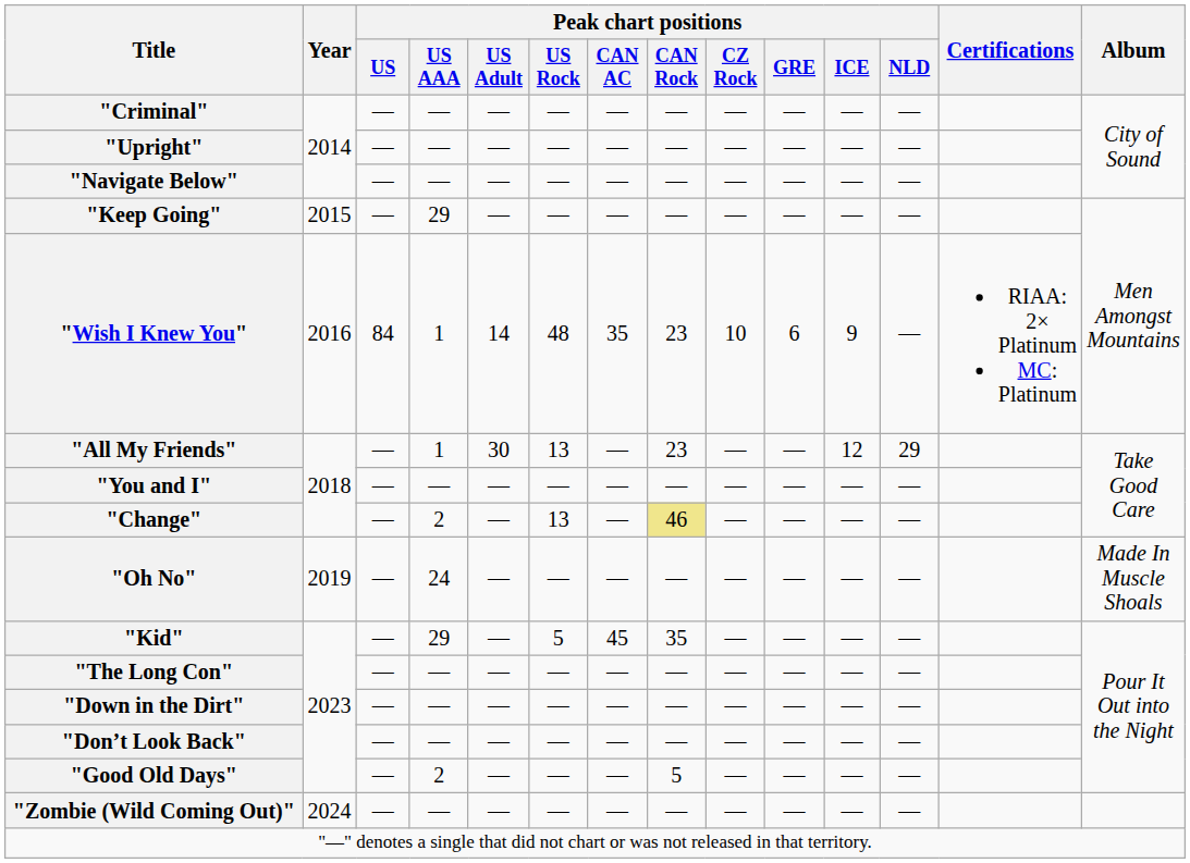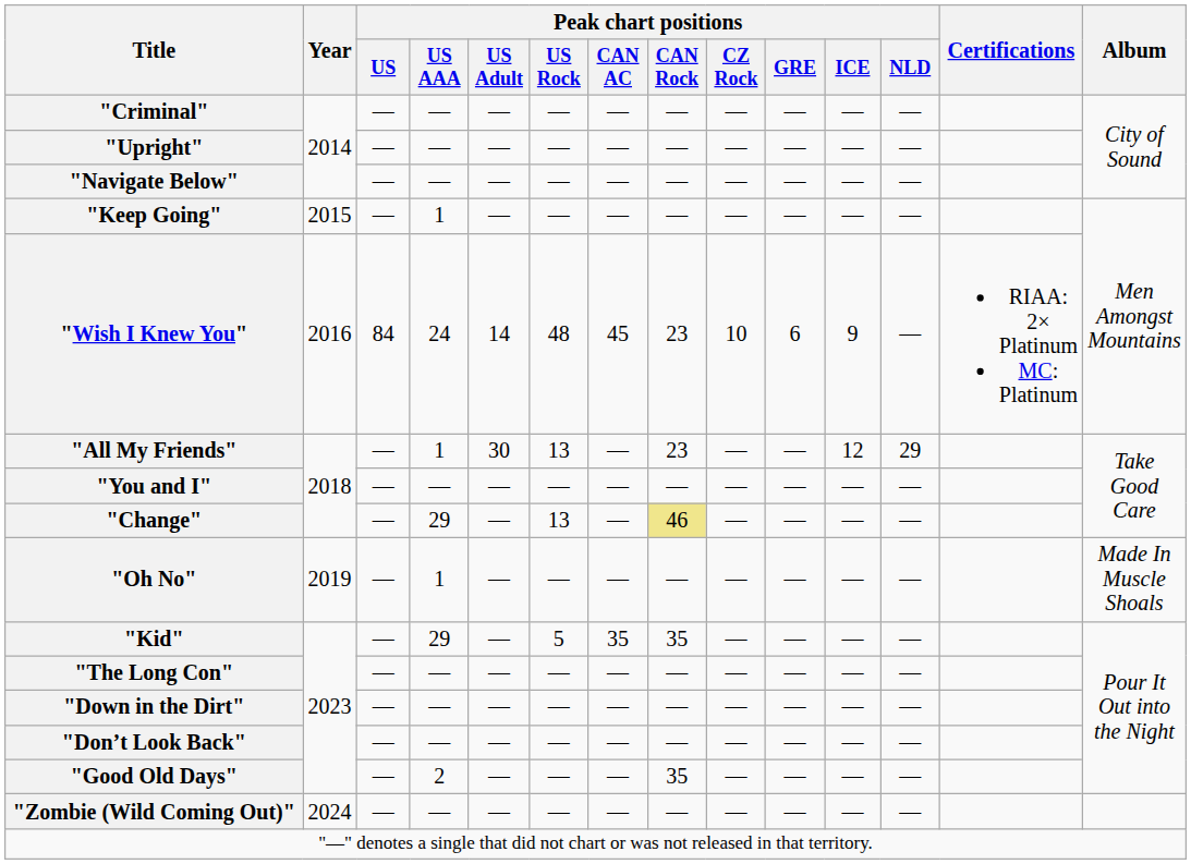"Keep Going" | Peak chart positions / US AAA: 29 -> 1
"Wish I Knew You" | Peak chart positions / US AAA: 1 -> 24
"Wish I Knew You" | Peak chart positions / CAN AC: 35 -> 45
"Change" | Peak chart positions / US AAA: 2 -> 29
"Oh No" | Peak chart positions / US AAA: 24 -> 1
"Kid" | Peak chart positions / CAN AC: 45 -> 35
"Good Old Days" | Peak chart positions / CAN Rock: 5 -> 35
